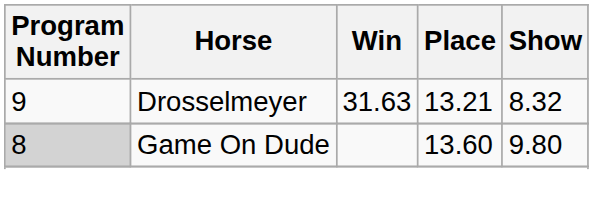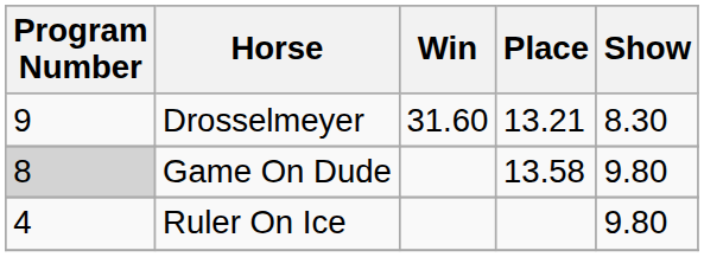Drosselmeyer | Win: 31.63 -> 31.60
Drosselmeyer | Show: 8.32 -> 8.30
Game On Dude | Place: 13.60 -> 13.58
+ row: 4 | Ruler On Ice | 9.80
